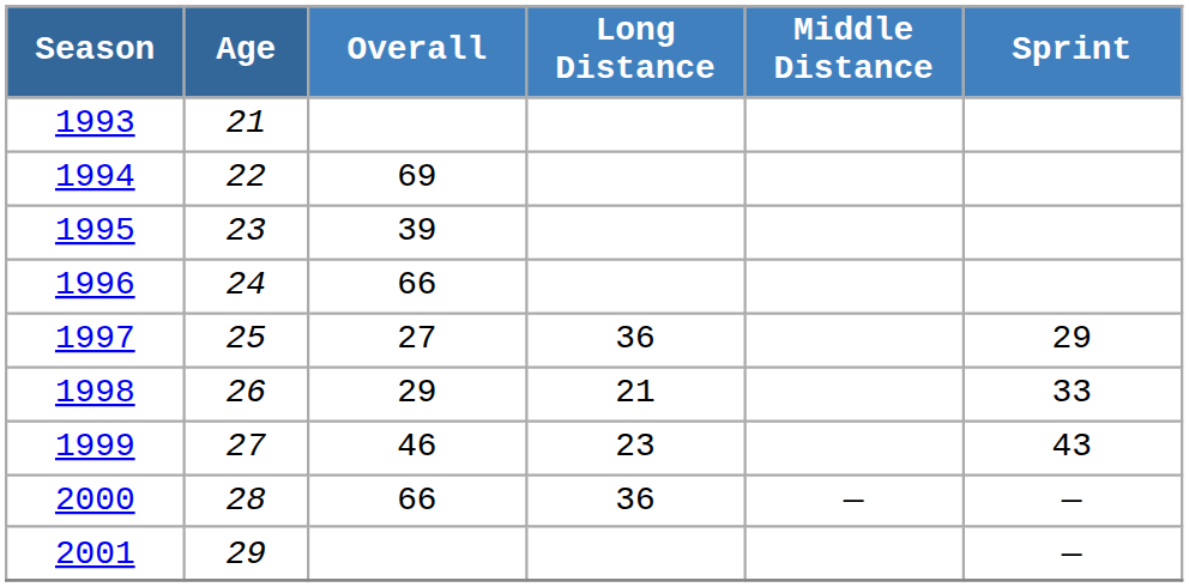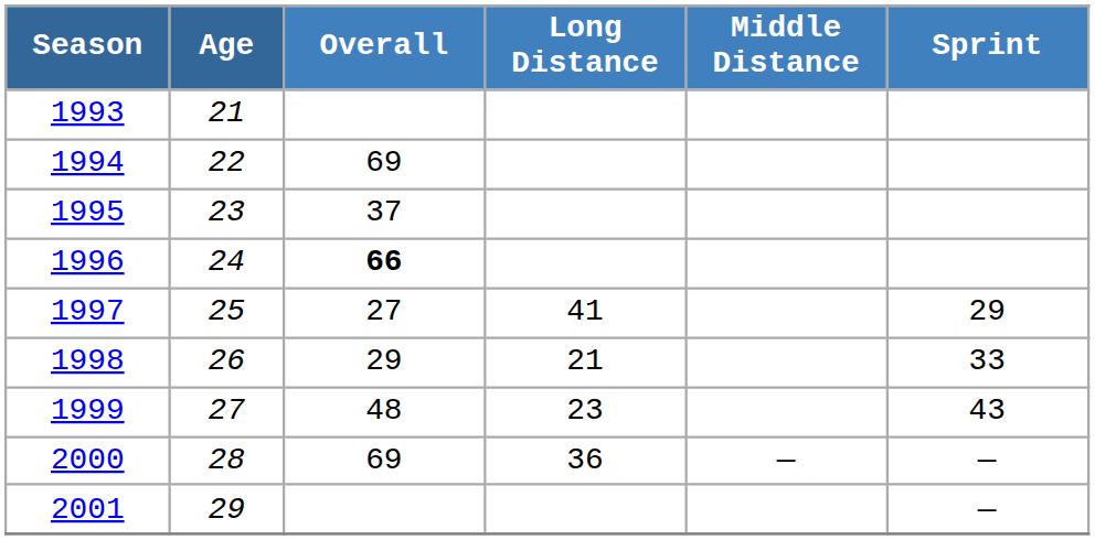1995 | Overall: 39 -> 37
1996 | Overall: normal -> bold
1997 | Long Distance: 36 -> 41
1999 | Overall: 46 -> 48
2000 | Overall: 66 -> 69
